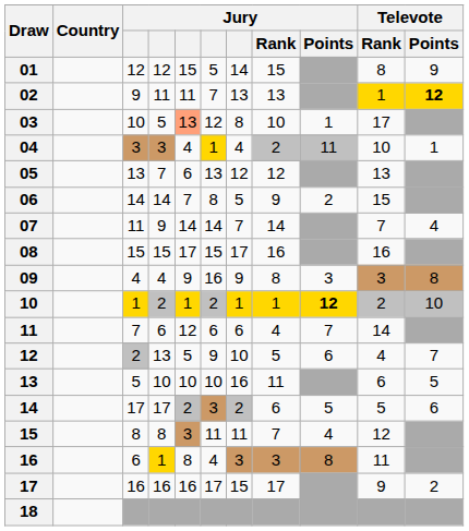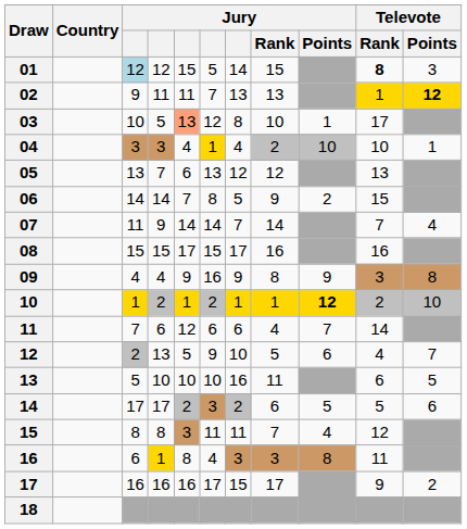01 | column 3: no background -> lightblue background
01 | Televote / Rank: normal -> bold
01 | Televote / Points: 9 -> 3
04 | Jury / Points: 11 -> 10
09 | Jury / Points: 3 -> 9
